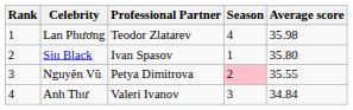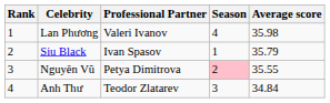Lan Phương | Professional Partner: Teodor Zlatarev -> Valeri Ivanov
Siu Black | Average score: 35.80 -> 35.79
Anh Thư | Professional Partner: Valeri Ivanov -> Teodor Zlatarev
